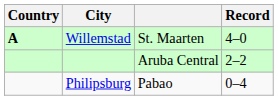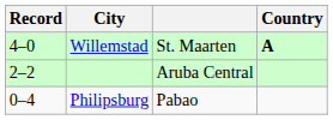columns swapped: Country <-> Record
